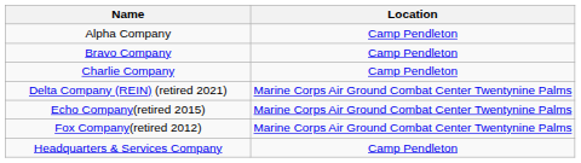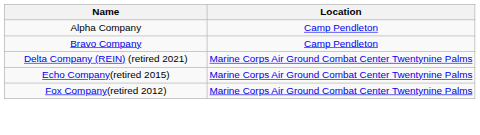- row: Charlie Company | Camp Pendleton
- row: Headquarters & Services Company | Camp Pendleton
